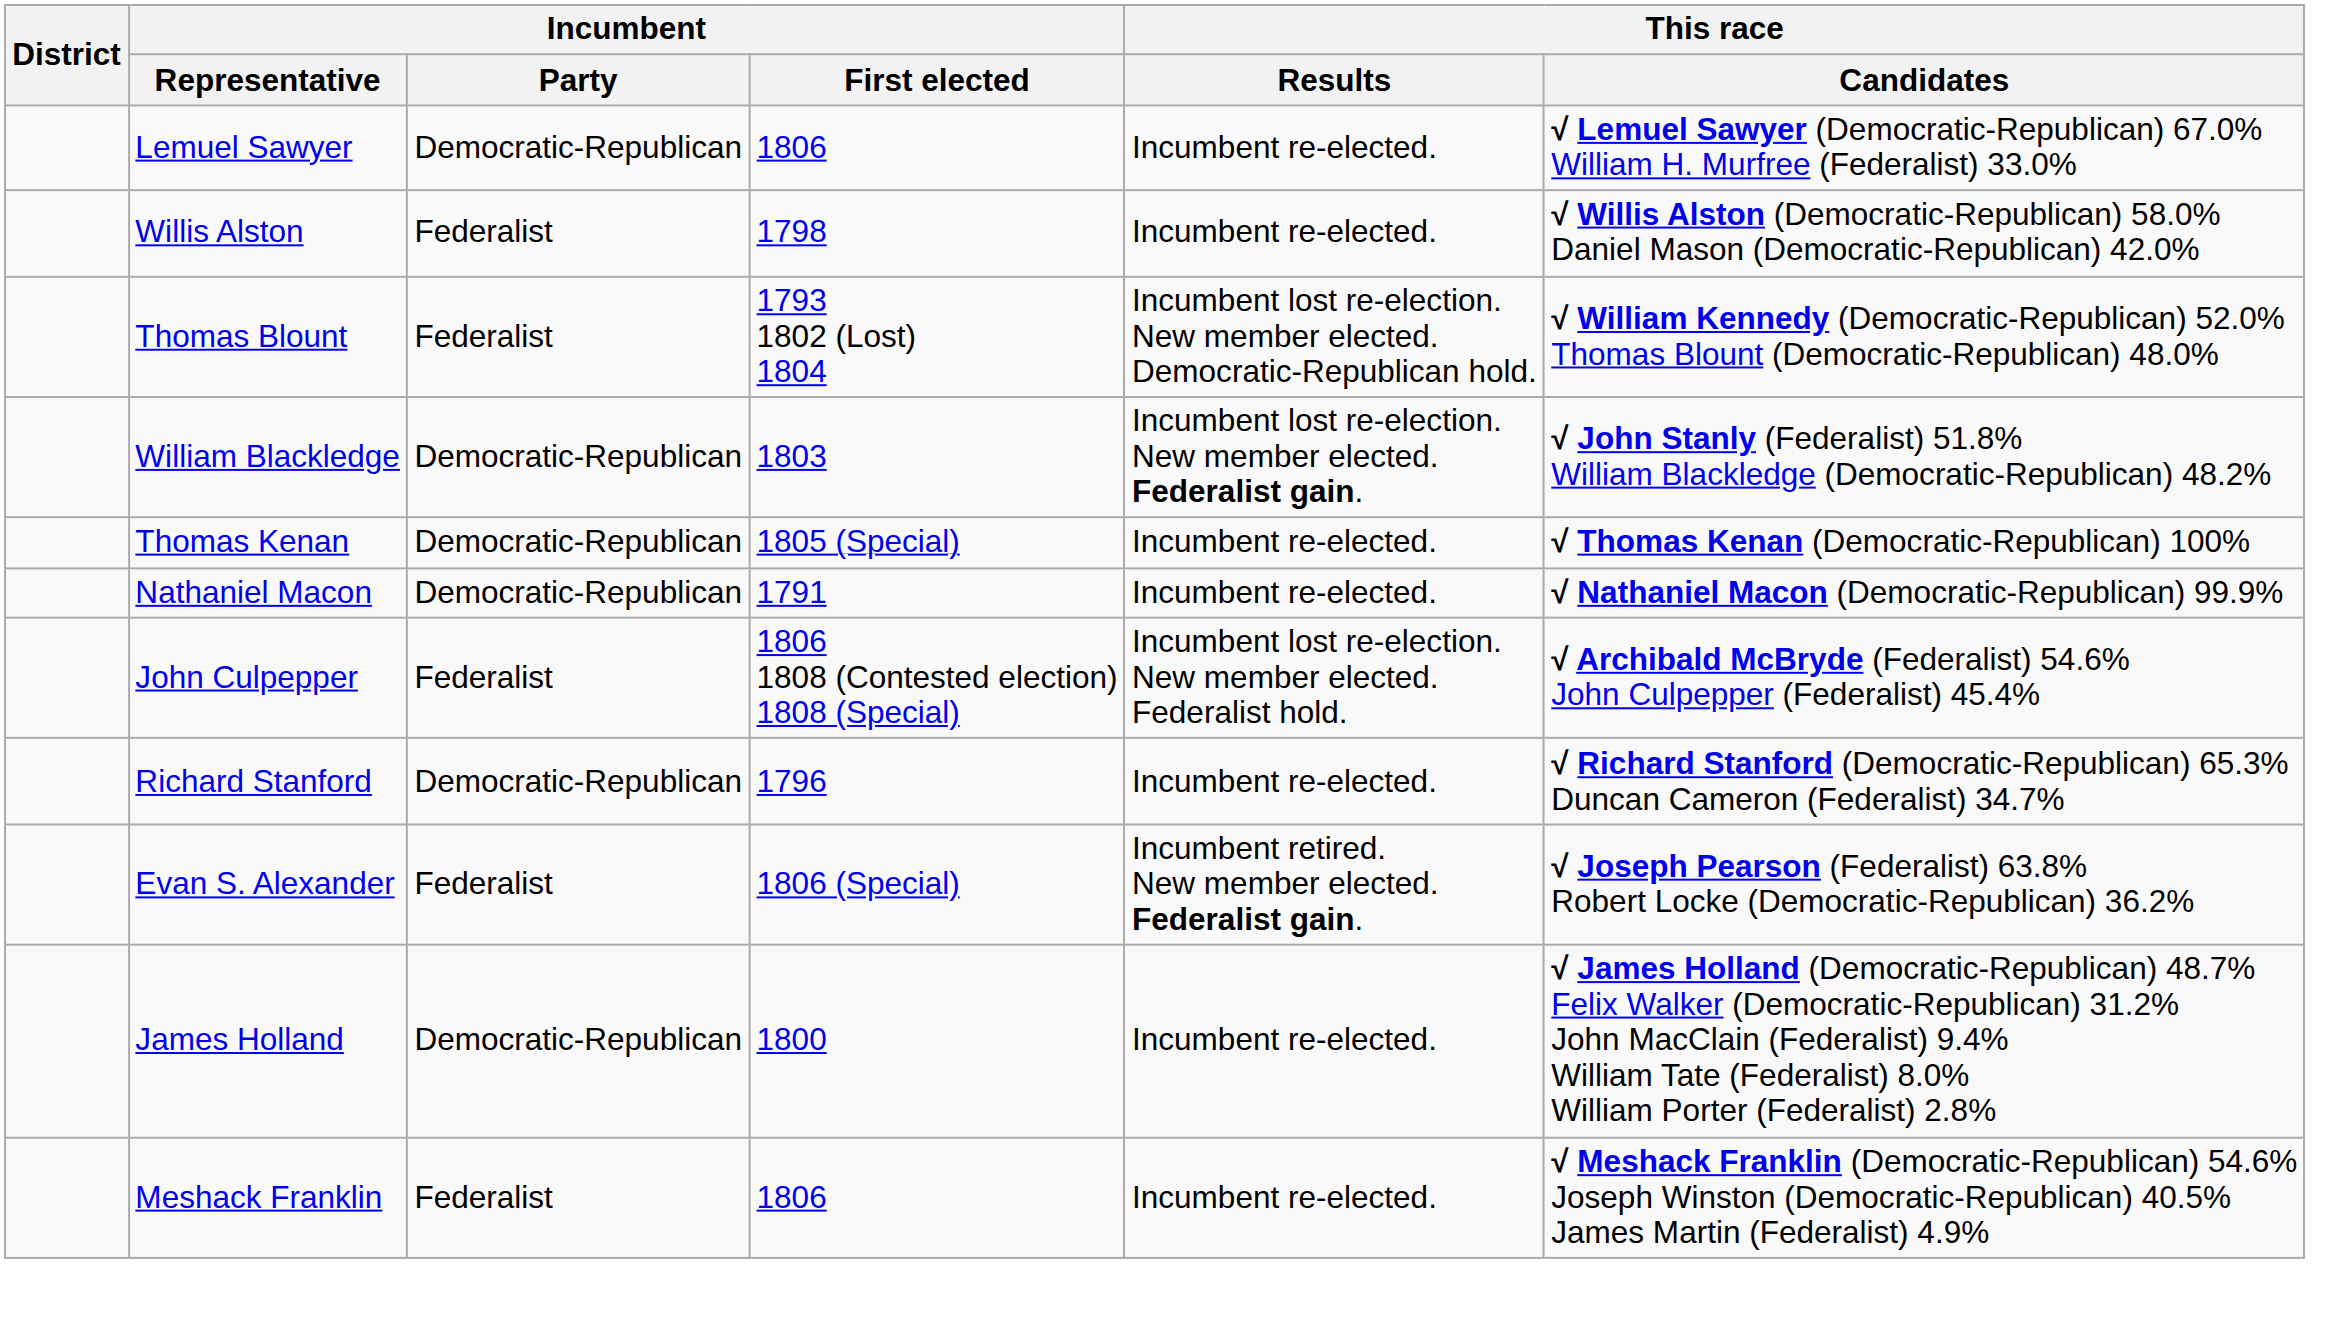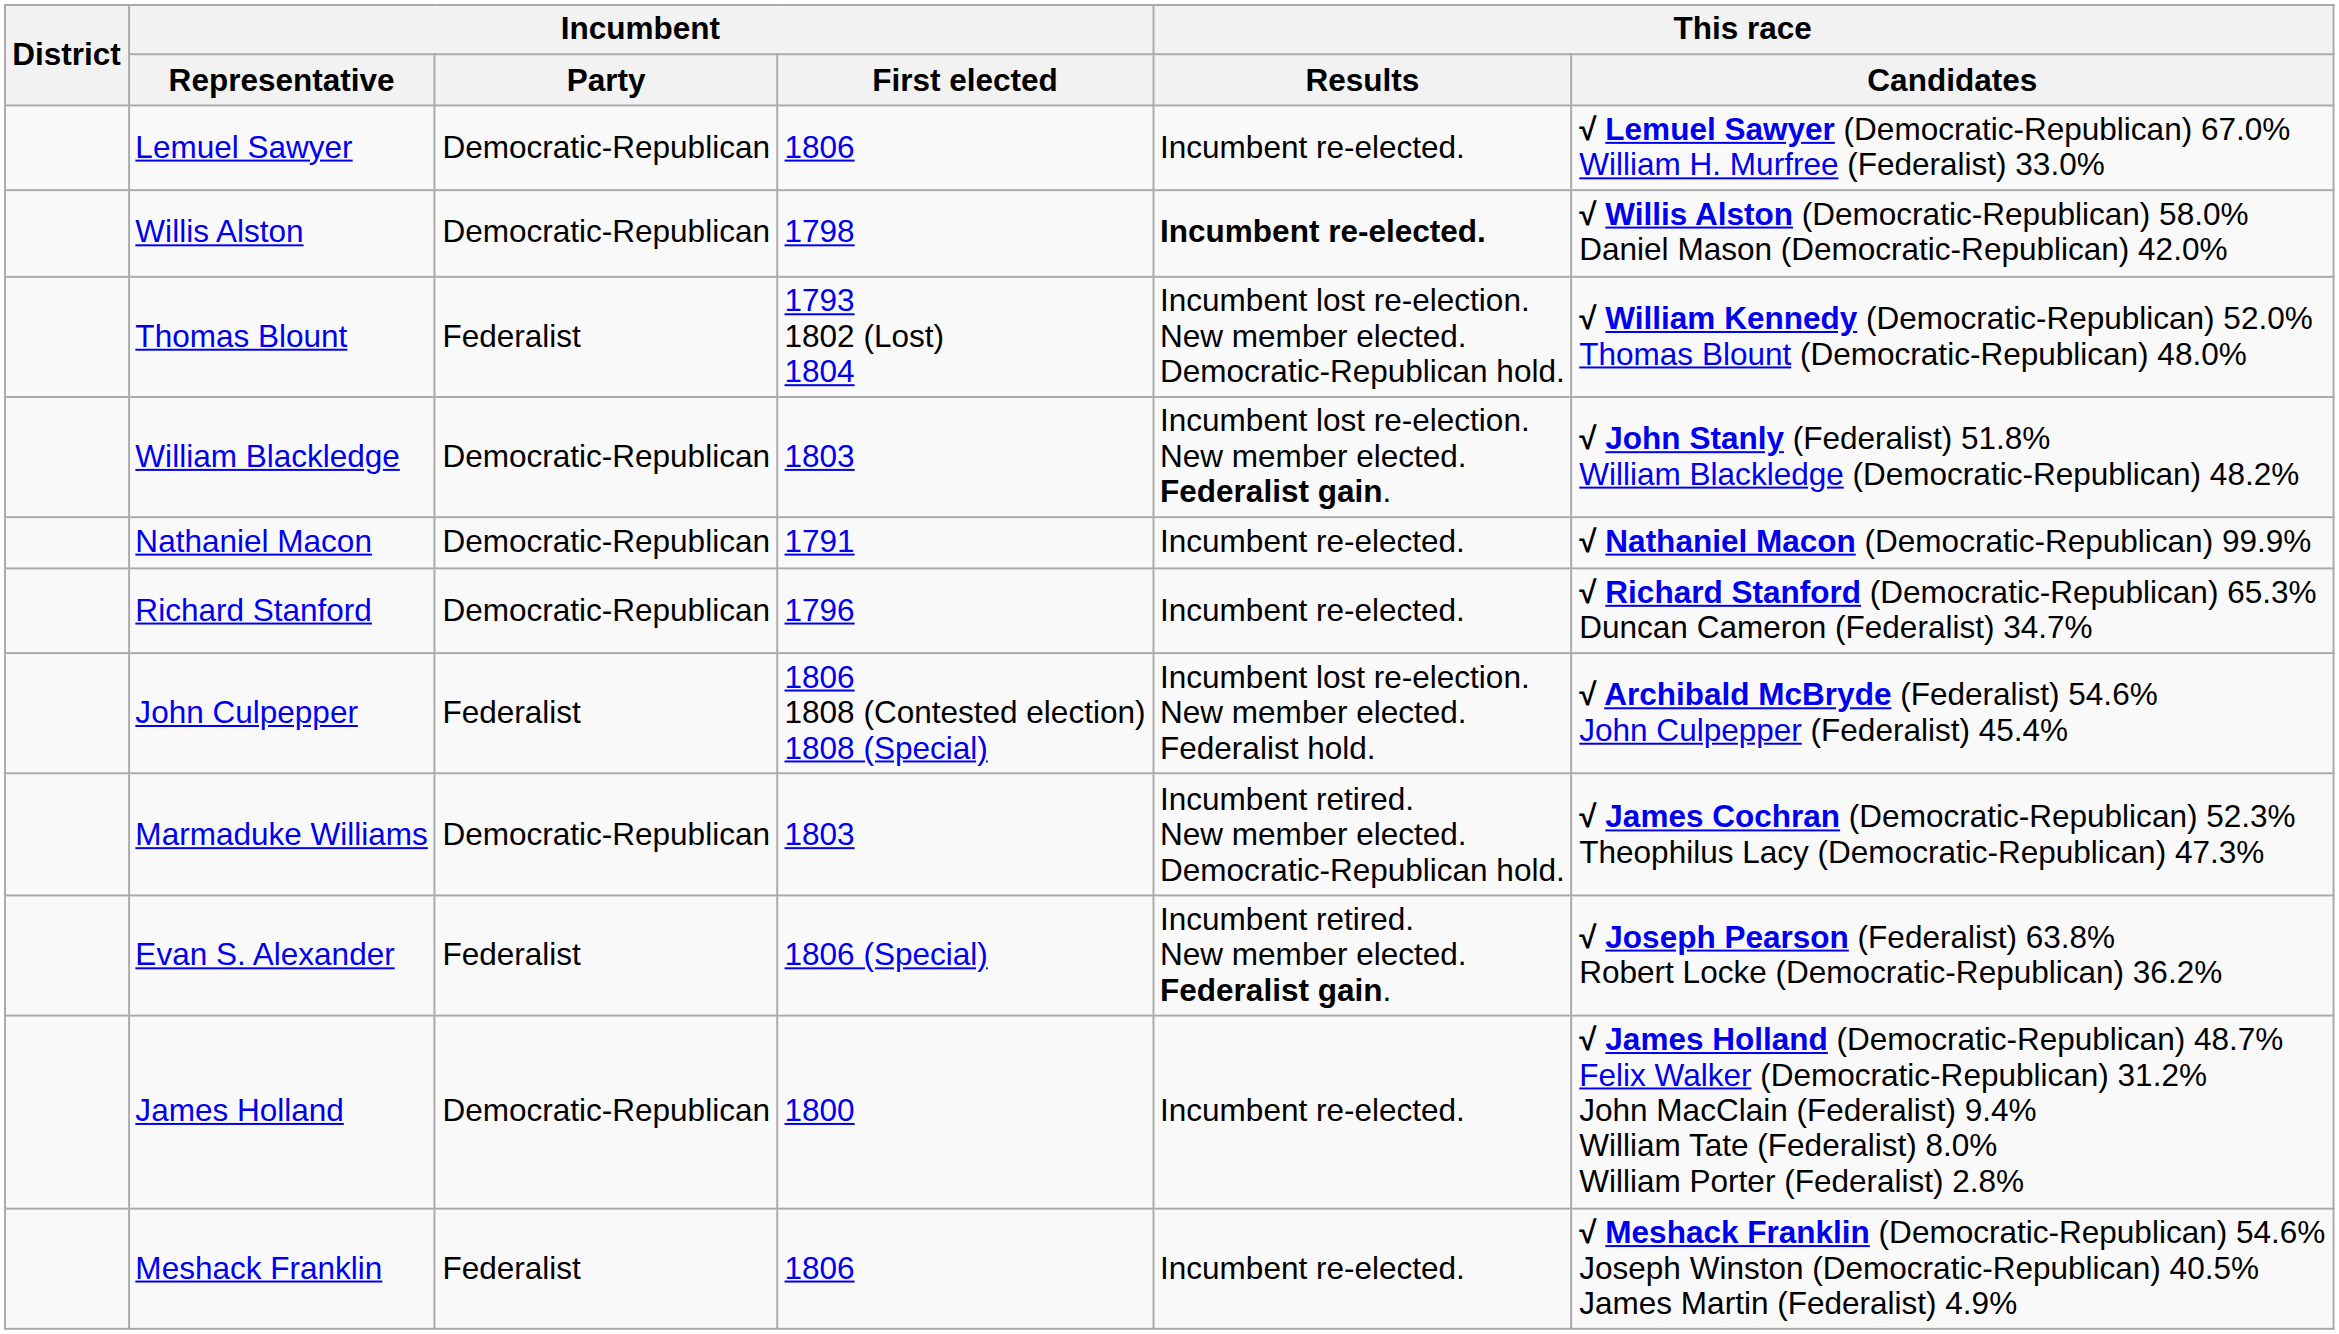Willis Alston | Incumbent / Party: Federalist -> Democratic-Republican
Willis Alston | This race / Results: normal -> bold
- row: Thomas Kenan | Democratic-Republican | 1805 (Special) | Incumbent re-elected. | √ Thomas Kenan (Democratic-Republican) 100%
rows swapped: John Culpepper <-> Richard Stanford
+ row: Marmaduke Williams | Democratic-Republican | 1803 | Incumbent retired. New member elected. Democratic-Republican hold. | √ James Cochran (Democratic-Republican) 52.3% Theophilus Lacy (Democratic-Republican) 47.3%
